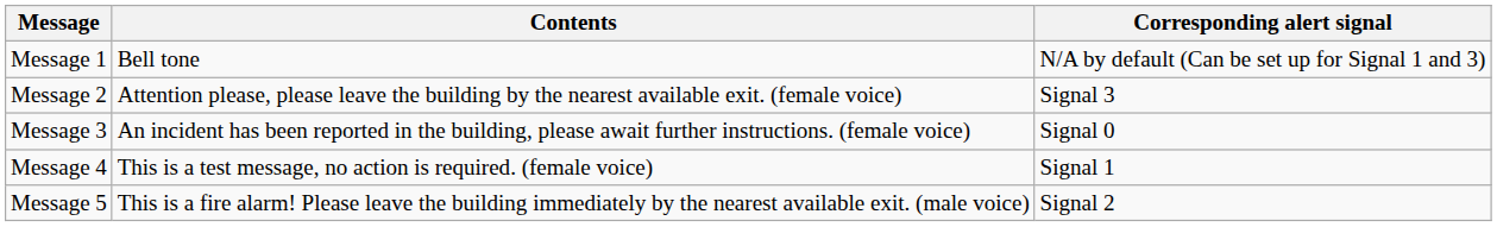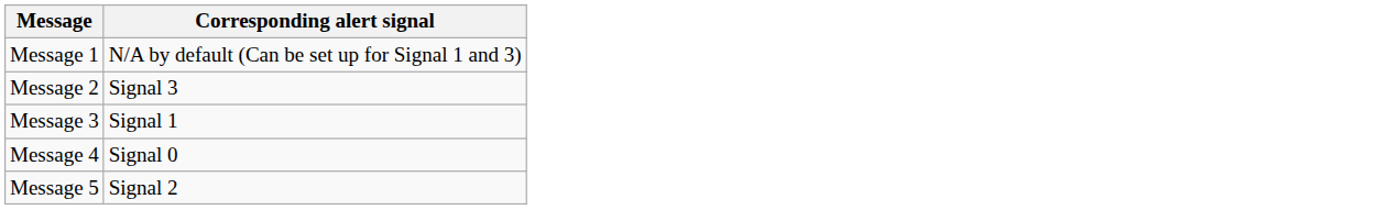- column: Contents | Bell tone | Attention please, please leave the building by the nearest available exit. (female voice) | An incident has been reported in the building, please await further instructions. (female voice) | This is a test message, no action is required. (female voice) | This is a fire alarm! Please leave the building immediately by the nearest available exit. (male voice)
Message 3 | Corresponding alert signal: Signal 0 -> Signal 1
Message 4 | Corresponding alert signal: Signal 1 -> Signal 0
